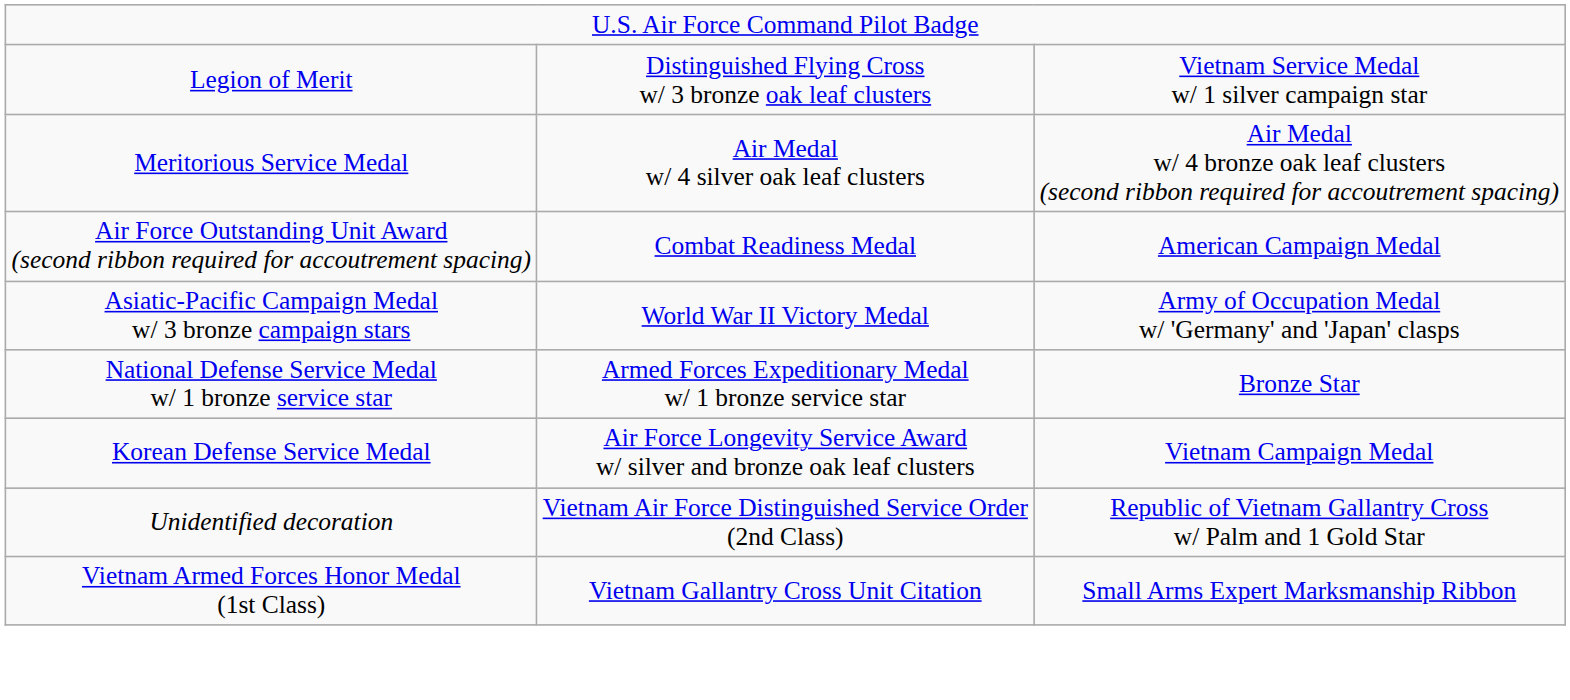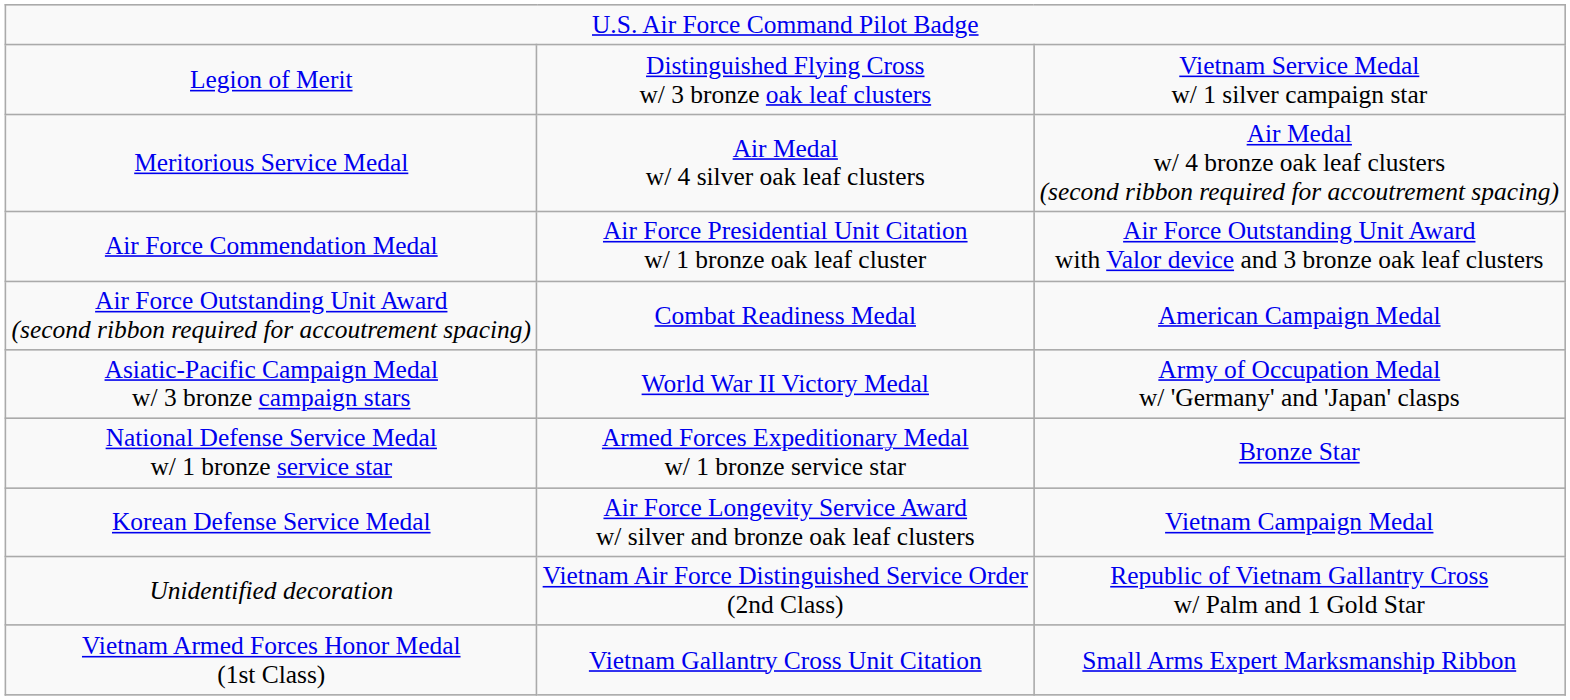+ row: Air Force Commendation Medal | Air Force Presidential Unit Citation w/ 1 bronze oak leaf cluster | Air Force Outstanding Unit Award with Valor device and 3 bronze oak leaf clusters
